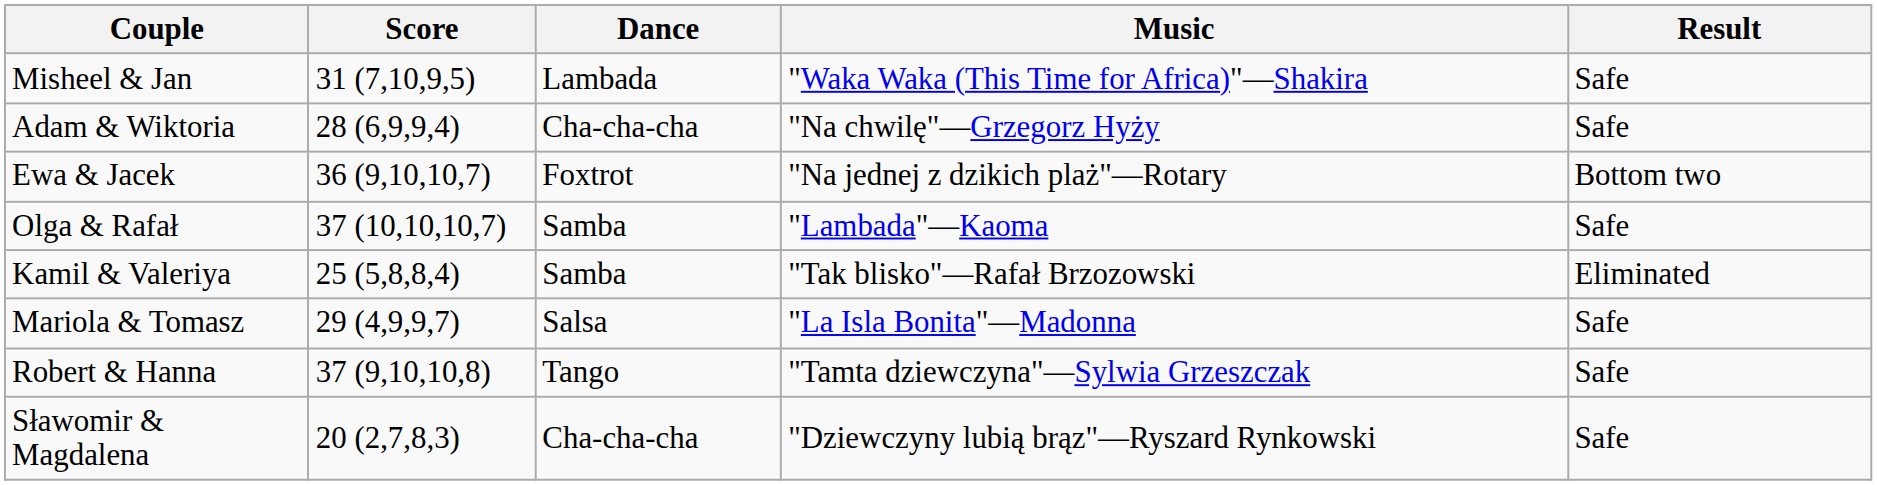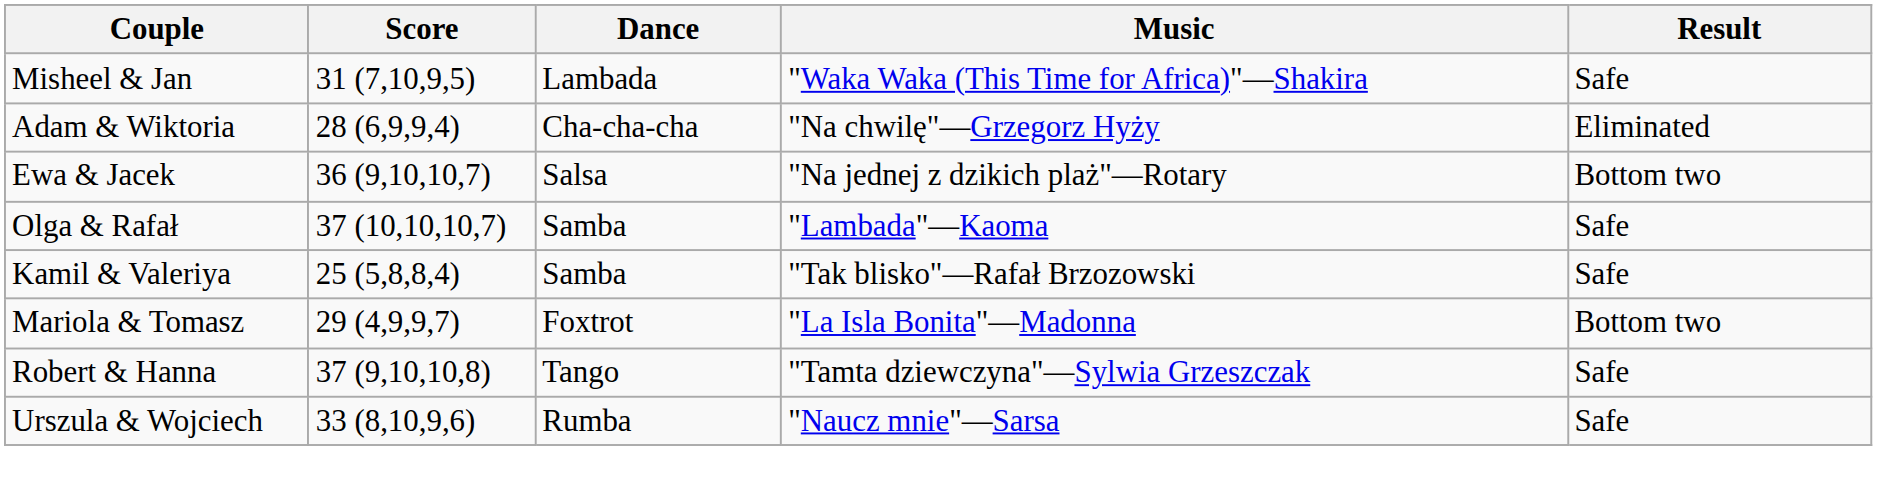Adam & Wiktoria | Result: Safe -> Eliminated
Ewa & Jacek | Dance: Foxtrot -> Salsa
Kamil & Valeriya | Result: Eliminated -> Safe
Mariola & Tomasz | Dance: Salsa -> Foxtrot
Mariola & Tomasz | Result: Safe -> Bottom two
+ row: Urszula & Wojciech | 33 (8,10,9,6) | Rumba | "Naucz mnie"—Sarsa | Safe
- row: Sławomir & Magdalena | 20 (2,7,8,3) | Cha-cha-cha | "Dziewczyny lubią brąz"—Ryszard Rynkowski | Safe
